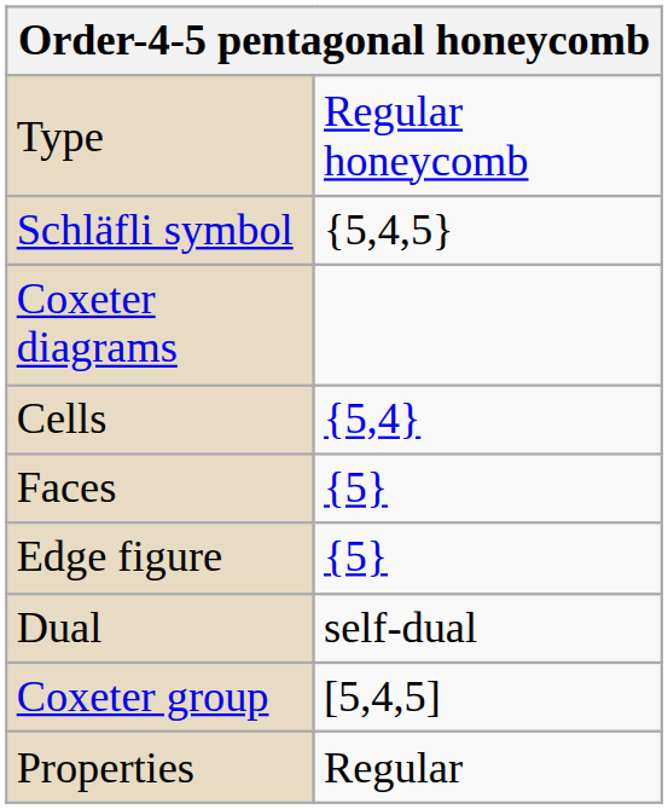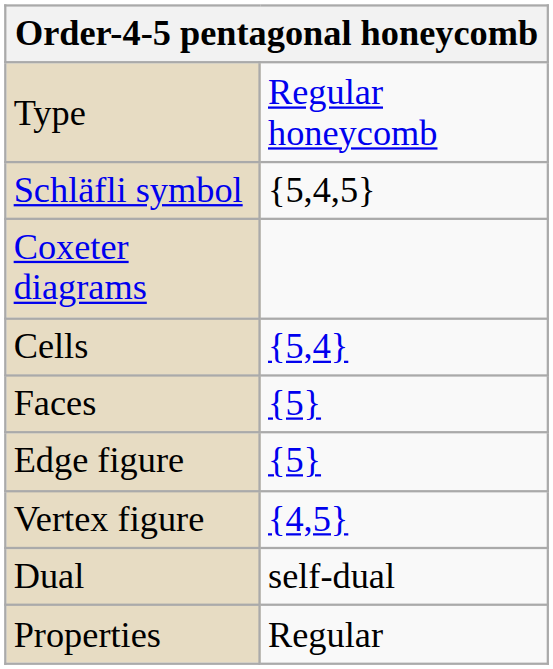+ row: Vertex figure | {4,5}
- row: Coxeter group | [5,4,5]
